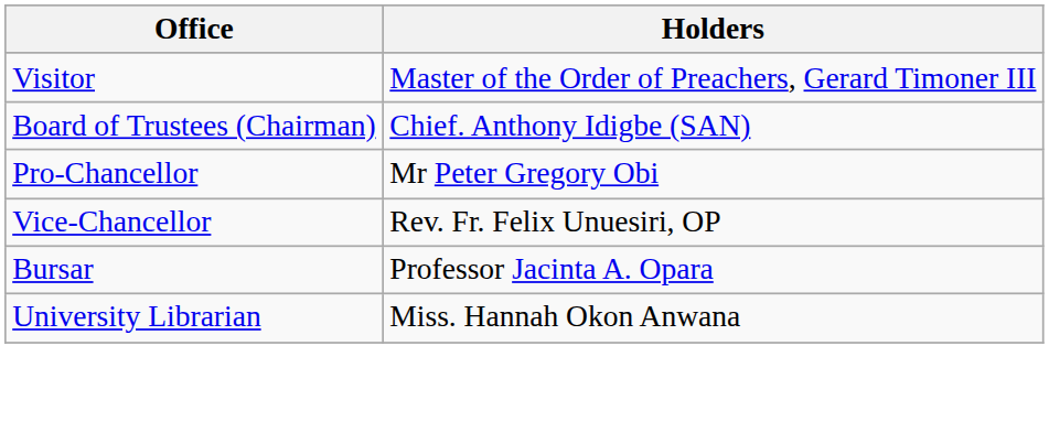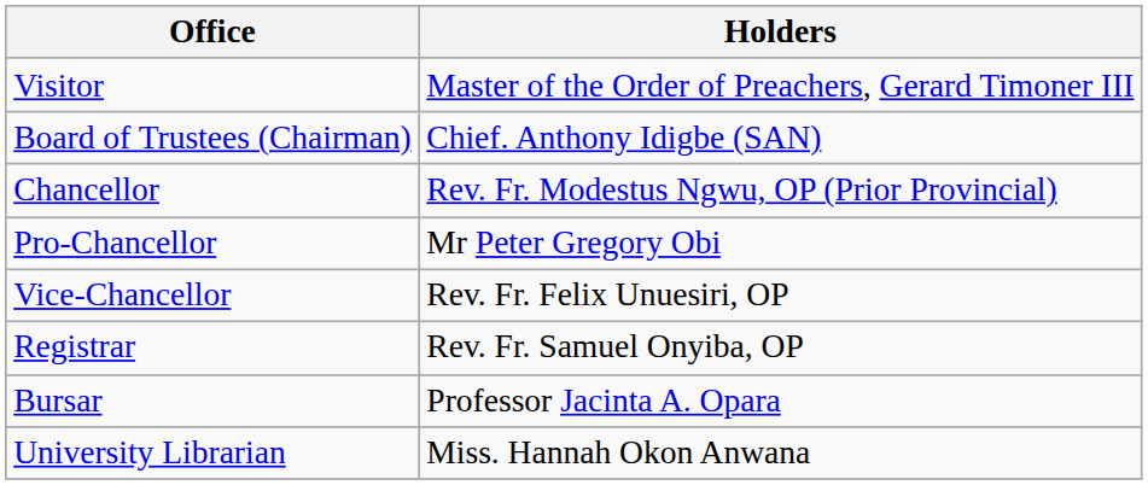+ row: Chancellor | Rev. Fr. Modestus Ngwu, OP (Prior Provincial)
+ row: Registrar | Rev. Fr. Samuel Onyiba, OP
